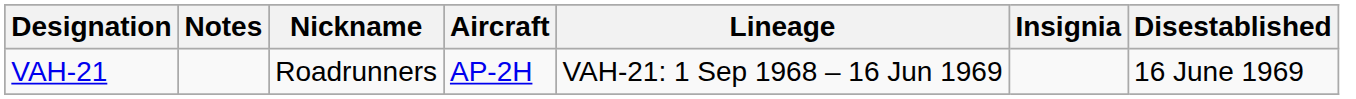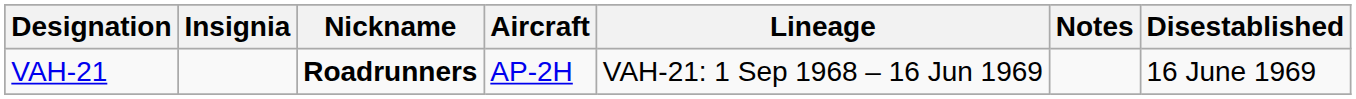columns swapped: Insignia <-> Notes
VAH-21 | Nickname: normal -> bold
